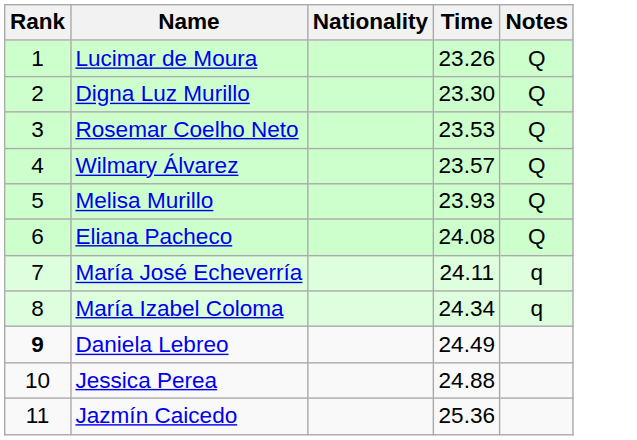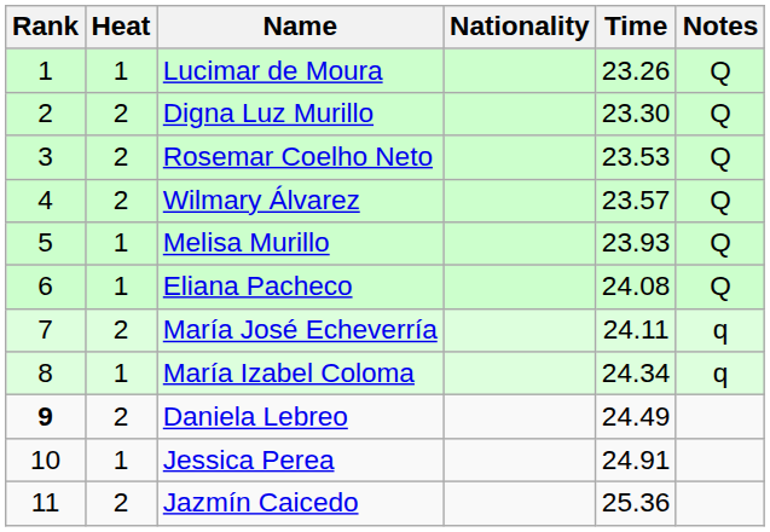+ column: Heat | 1 | 2 | 2 | 2 | 1 | 1 | 2 | 1 | 2 | 1 | 2
Jessica Perea | Time: 24.88 -> 24.91
